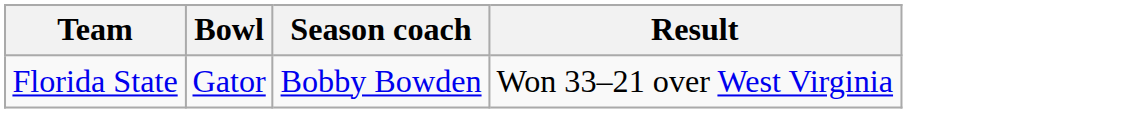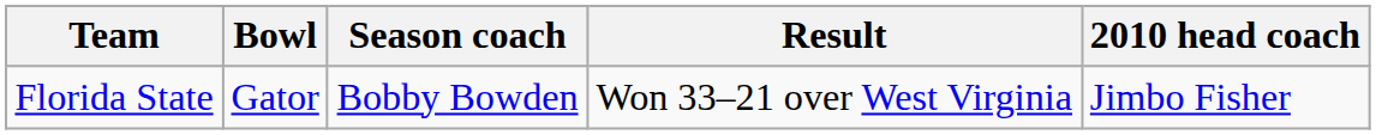+ column: 2010 head coach | Jimbo Fisher
